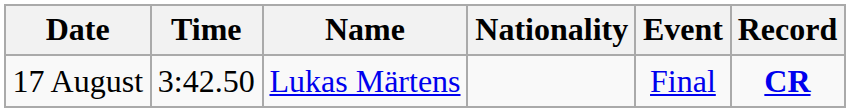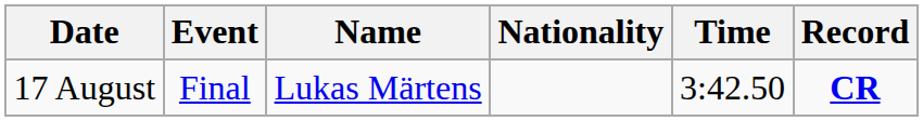columns swapped: Event <-> Time
